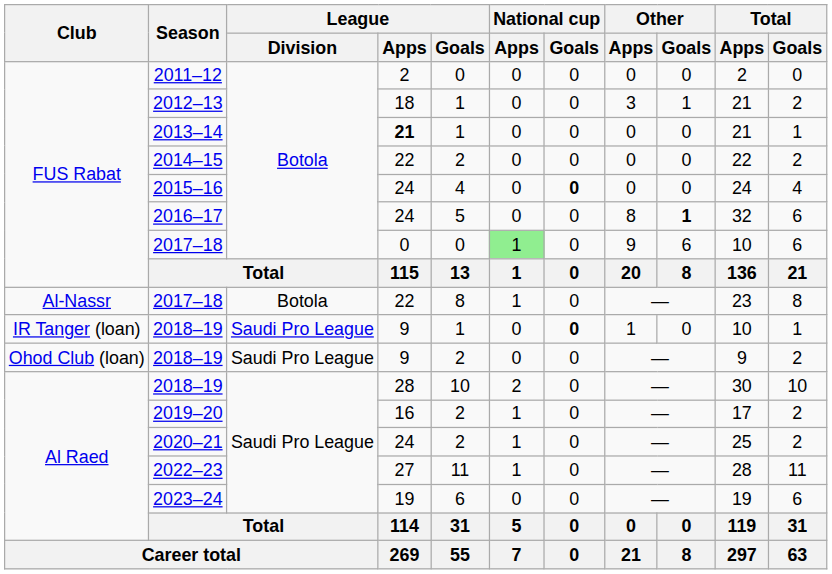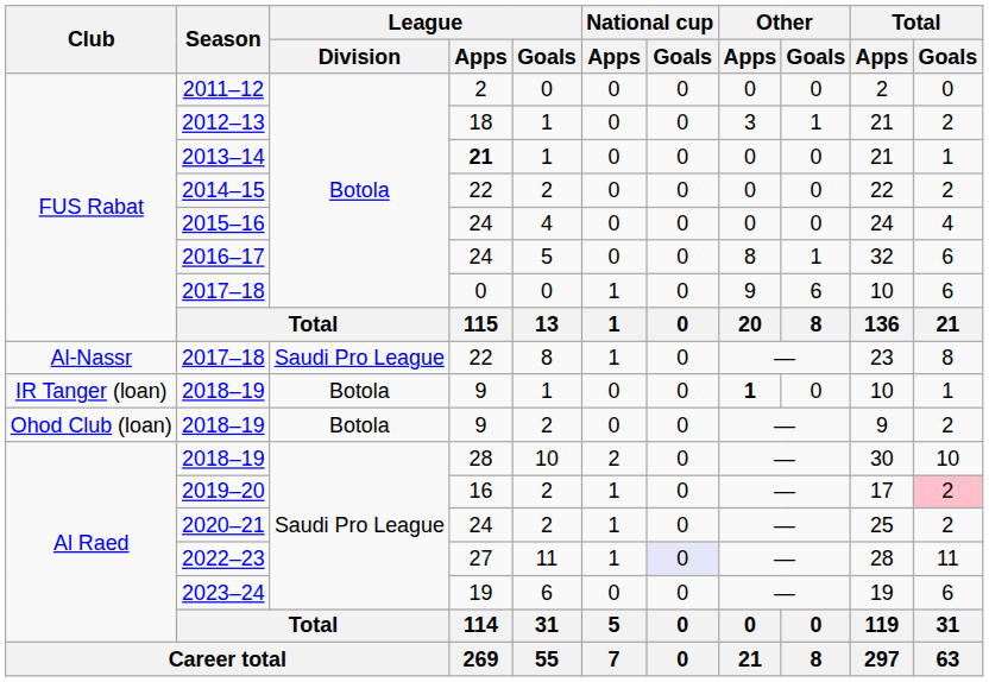2015–16 | National cup / Goals: bold -> normal
2016–17 | Other / Goals: bold -> normal
FUS Rabat / 2017–18 | National cup / Apps: lightgreen background -> no background
Al-Nassr / 2017–18 | League / Division: Botola -> Saudi Pro League
IR Tanger (loan) / 2018–19 | League / Division: Saudi Pro League -> Botola
IR Tanger (loan) / 2018–19 | National cup / Goals: bold -> normal
IR Tanger (loan) / 2018–19 | Other / Apps: normal -> bold
Ohod Club (loan) / 2018–19 | League / Division: Saudi Pro League -> Botola
2019–20 | Total / Goals: no background -> pink background
2022–23 | National cup / Goals: no background -> lavender background
